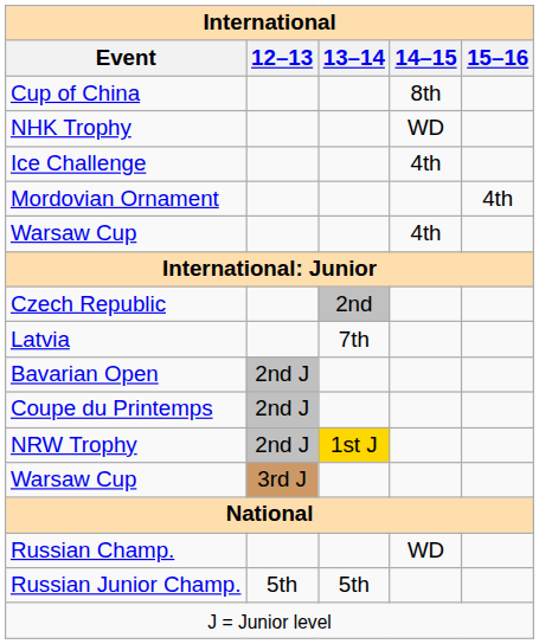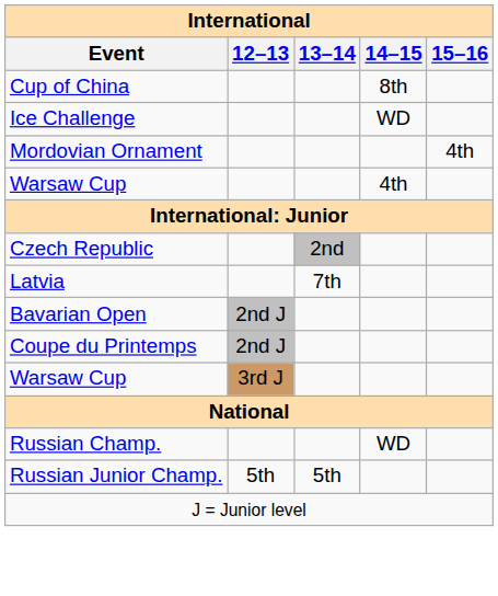- row: NHK Trophy | WD
Ice Challenge | 14–15: 4th -> WD
- row: NRW Trophy | 2nd J | 1st J
